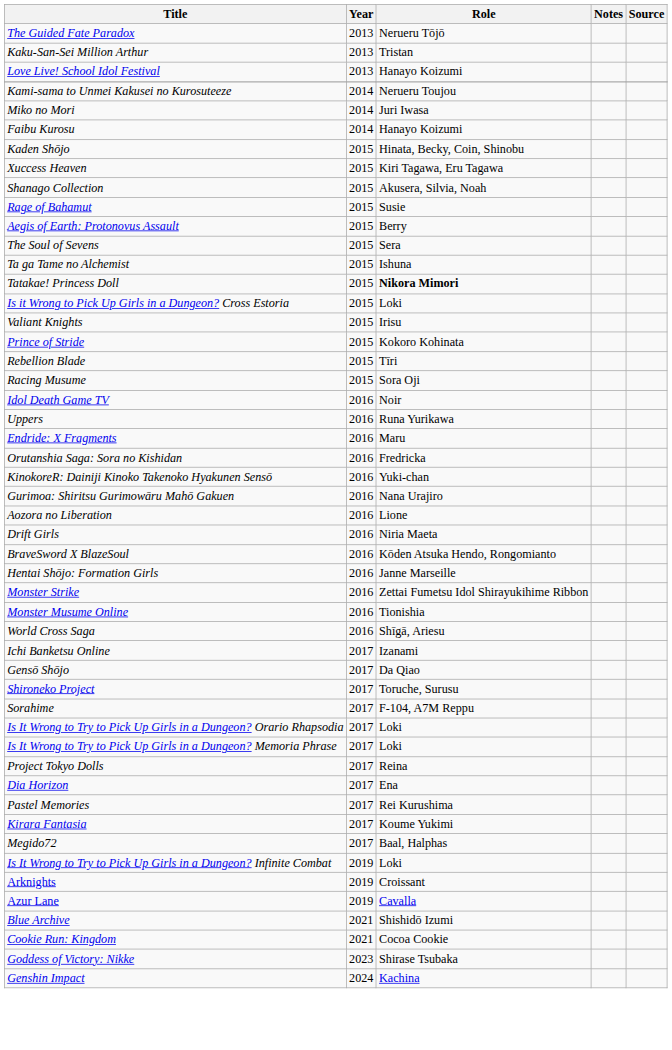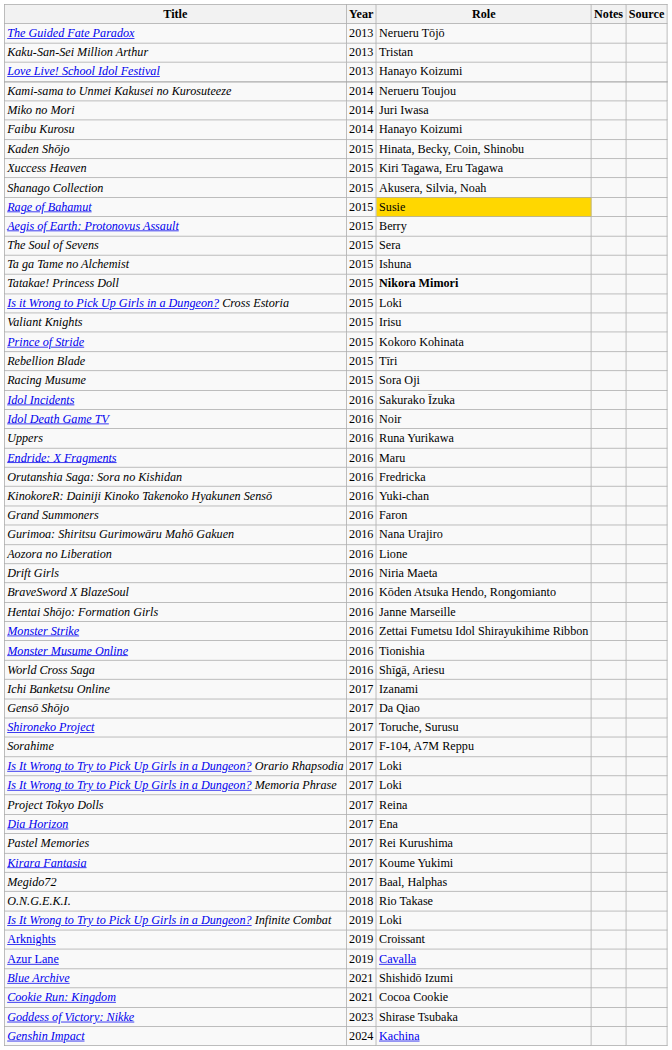Rage of Bahamut | Role: no background -> gold background
+ row: Idol Incidents | 2016 | Sakurako Īzuka
+ row: Grand Summoners | 2016 | Faron
+ row: O.N.G.E.K.I. | 2018 | Rio Takase
